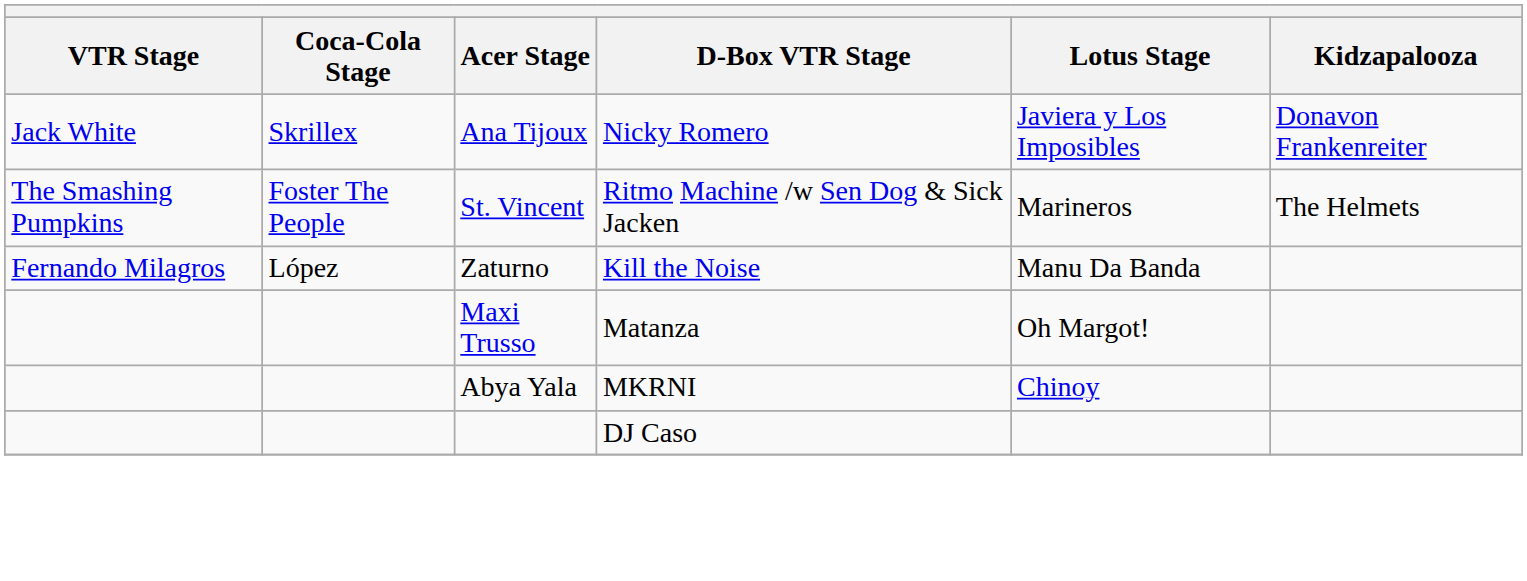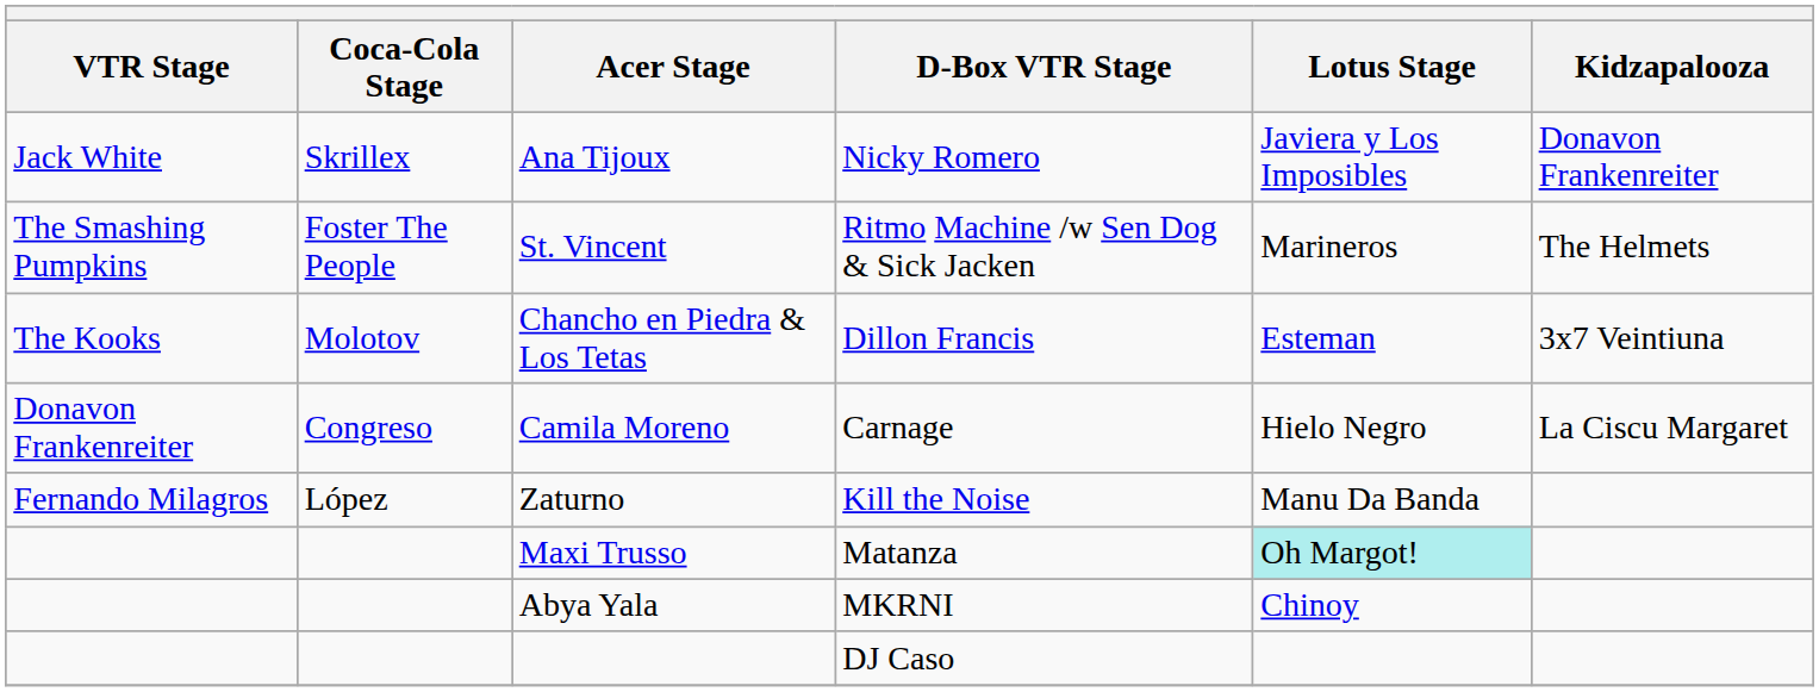+ row: The Kooks | Molotov | Chancho en Piedra & Los Tetas | Dillon Francis | Esteman | 3x7 Veintiuna
+ row: Donavon Frankenreiter | Congreso | Camila Moreno | Carnage | Hielo Negro | La Ciscu Margaret
Maxi Trusso | Lotus Stage: no background -> paleturquoise background
